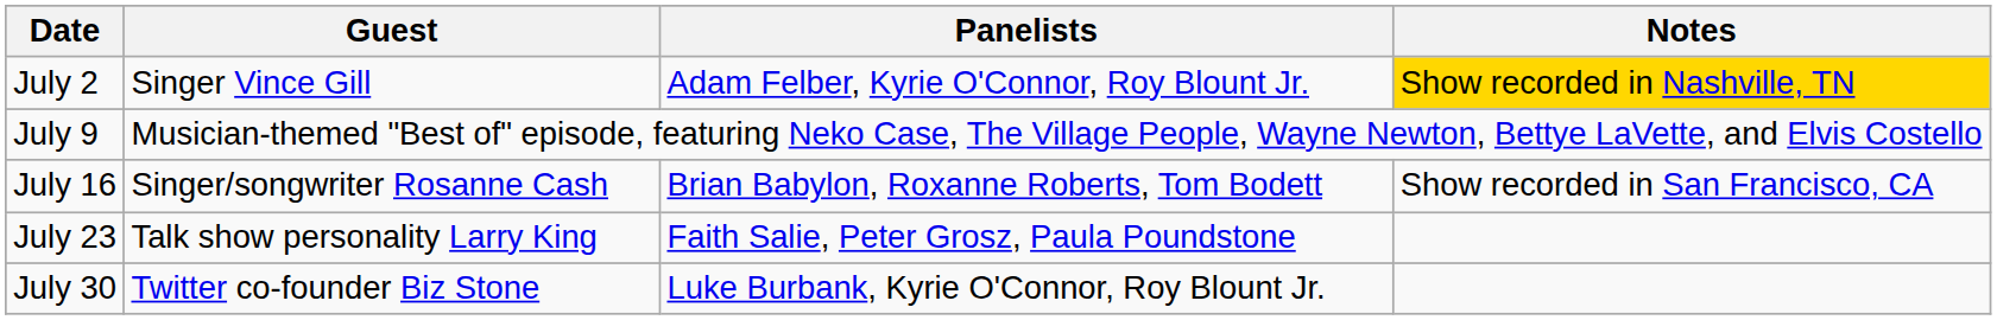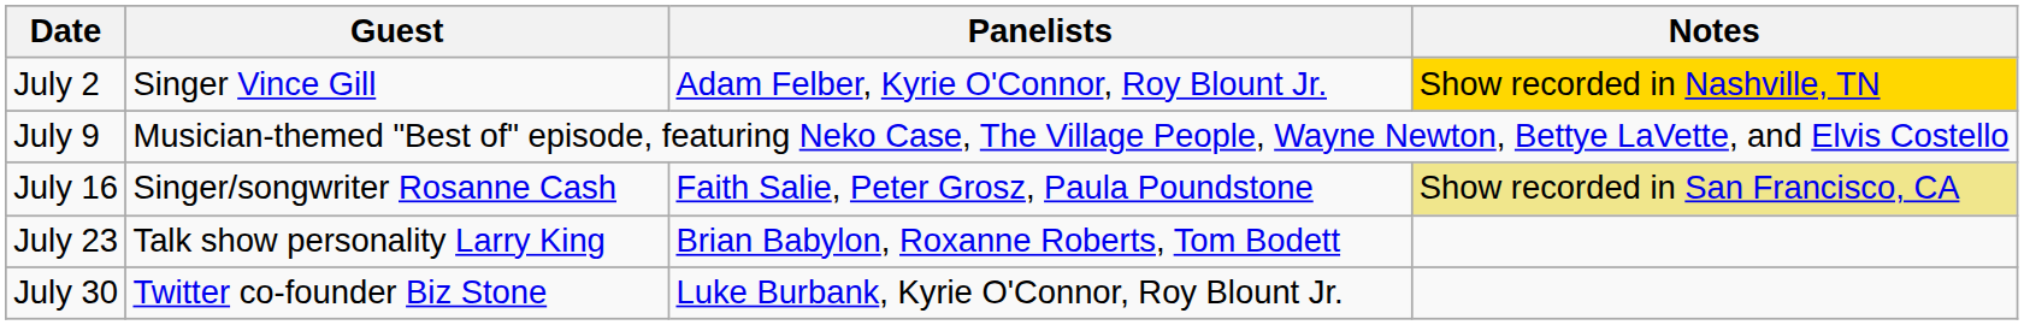July 16 | Panelists: Brian Babylon, Roxanne Roberts, Tom Bodett -> Faith Salie, Peter Grosz, Paula Poundstone
July 16 | Notes: no background -> khaki background
July 23 | Panelists: Faith Salie, Peter Grosz, Paula Poundstone -> Brian Babylon, Roxanne Roberts, Tom Bodett
